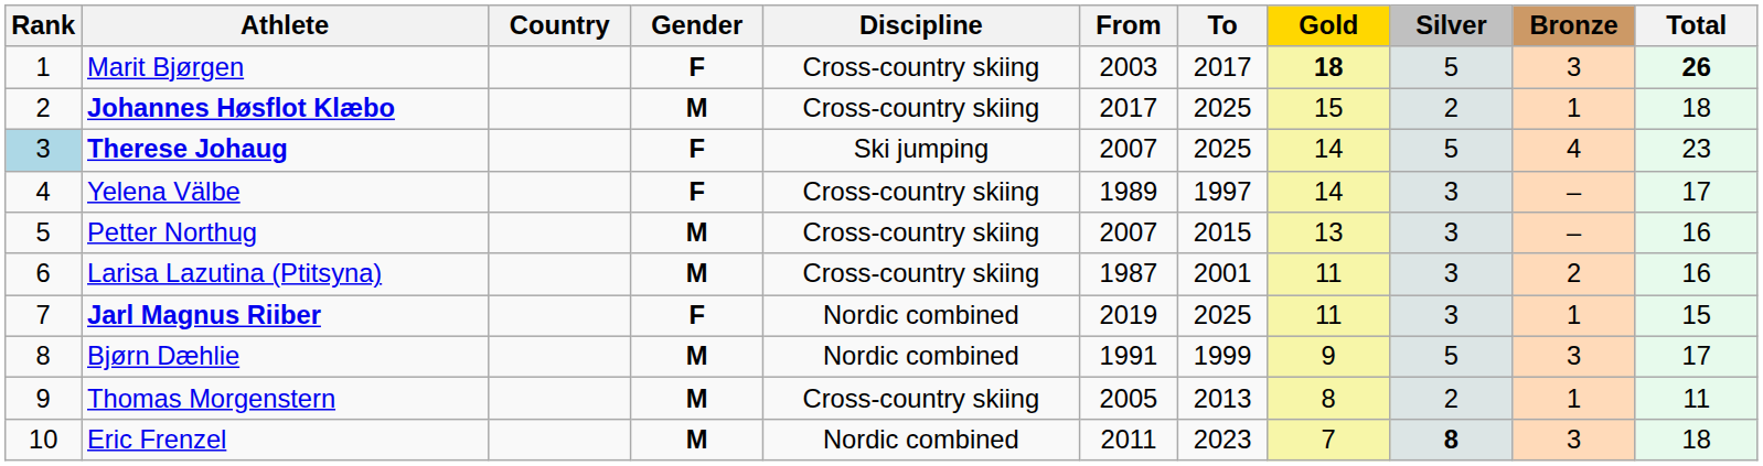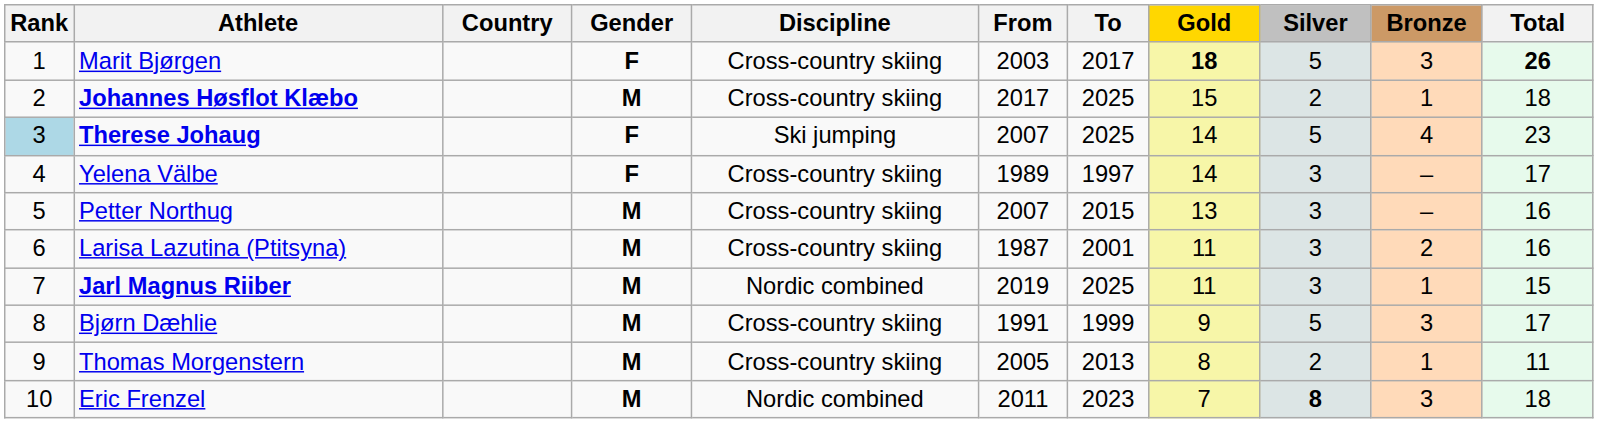Jarl Magnus Riiber | Gender: F -> M
Bjørn Dæhlie | Discipline: Nordic combined -> Cross-country skiing
